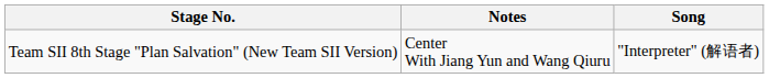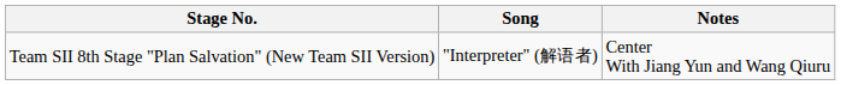columns swapped: Song <-> Notes
